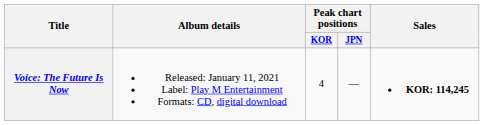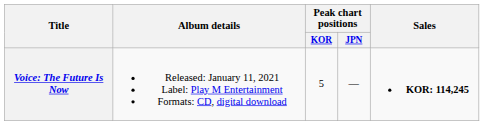Voice: The Future Is Now | Peak chart positions / KOR: 4 -> 5
